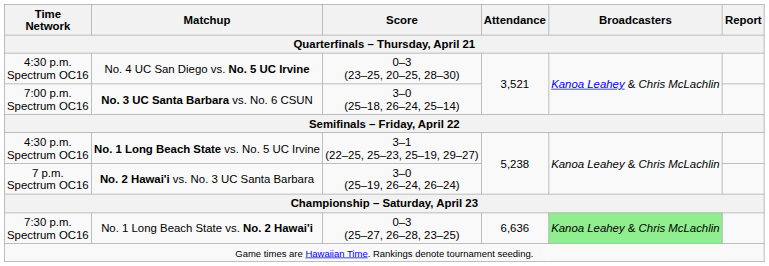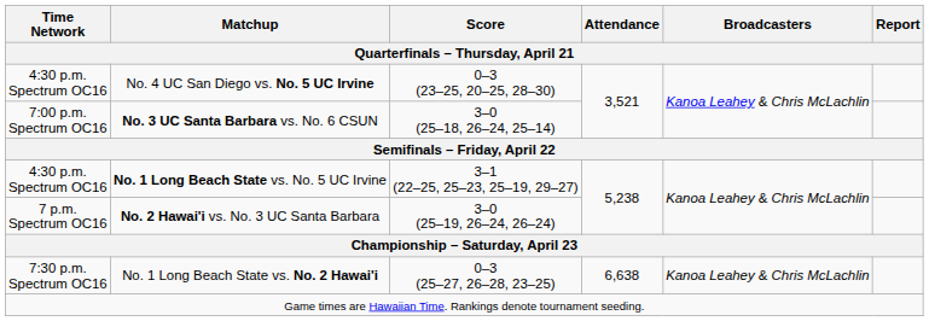No. 1 Long Beach State vs. No. 2 Hawai'i | Attendance: 6,636 -> 6,638
No. 1 Long Beach State vs. No. 2 Hawai'i | Broadcasters: lightgreen background -> no background
